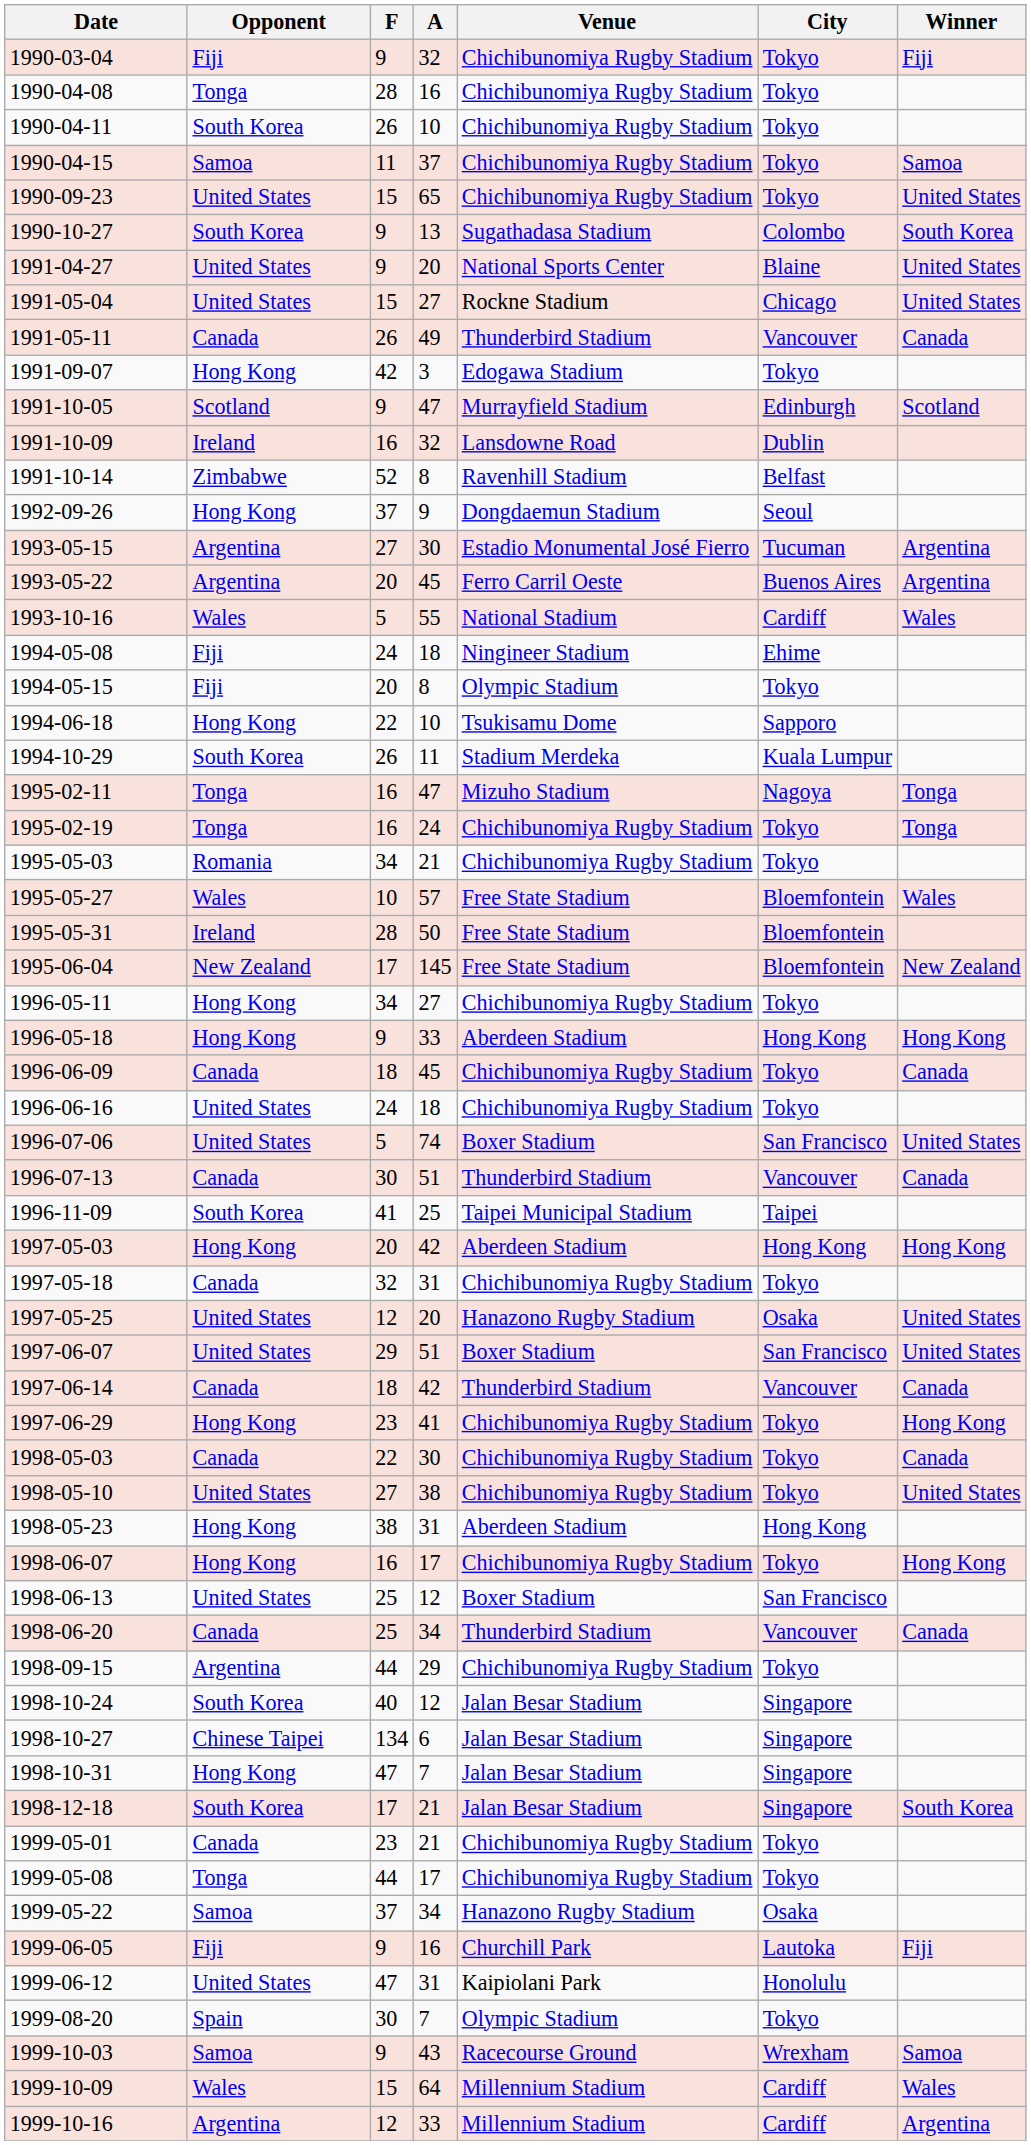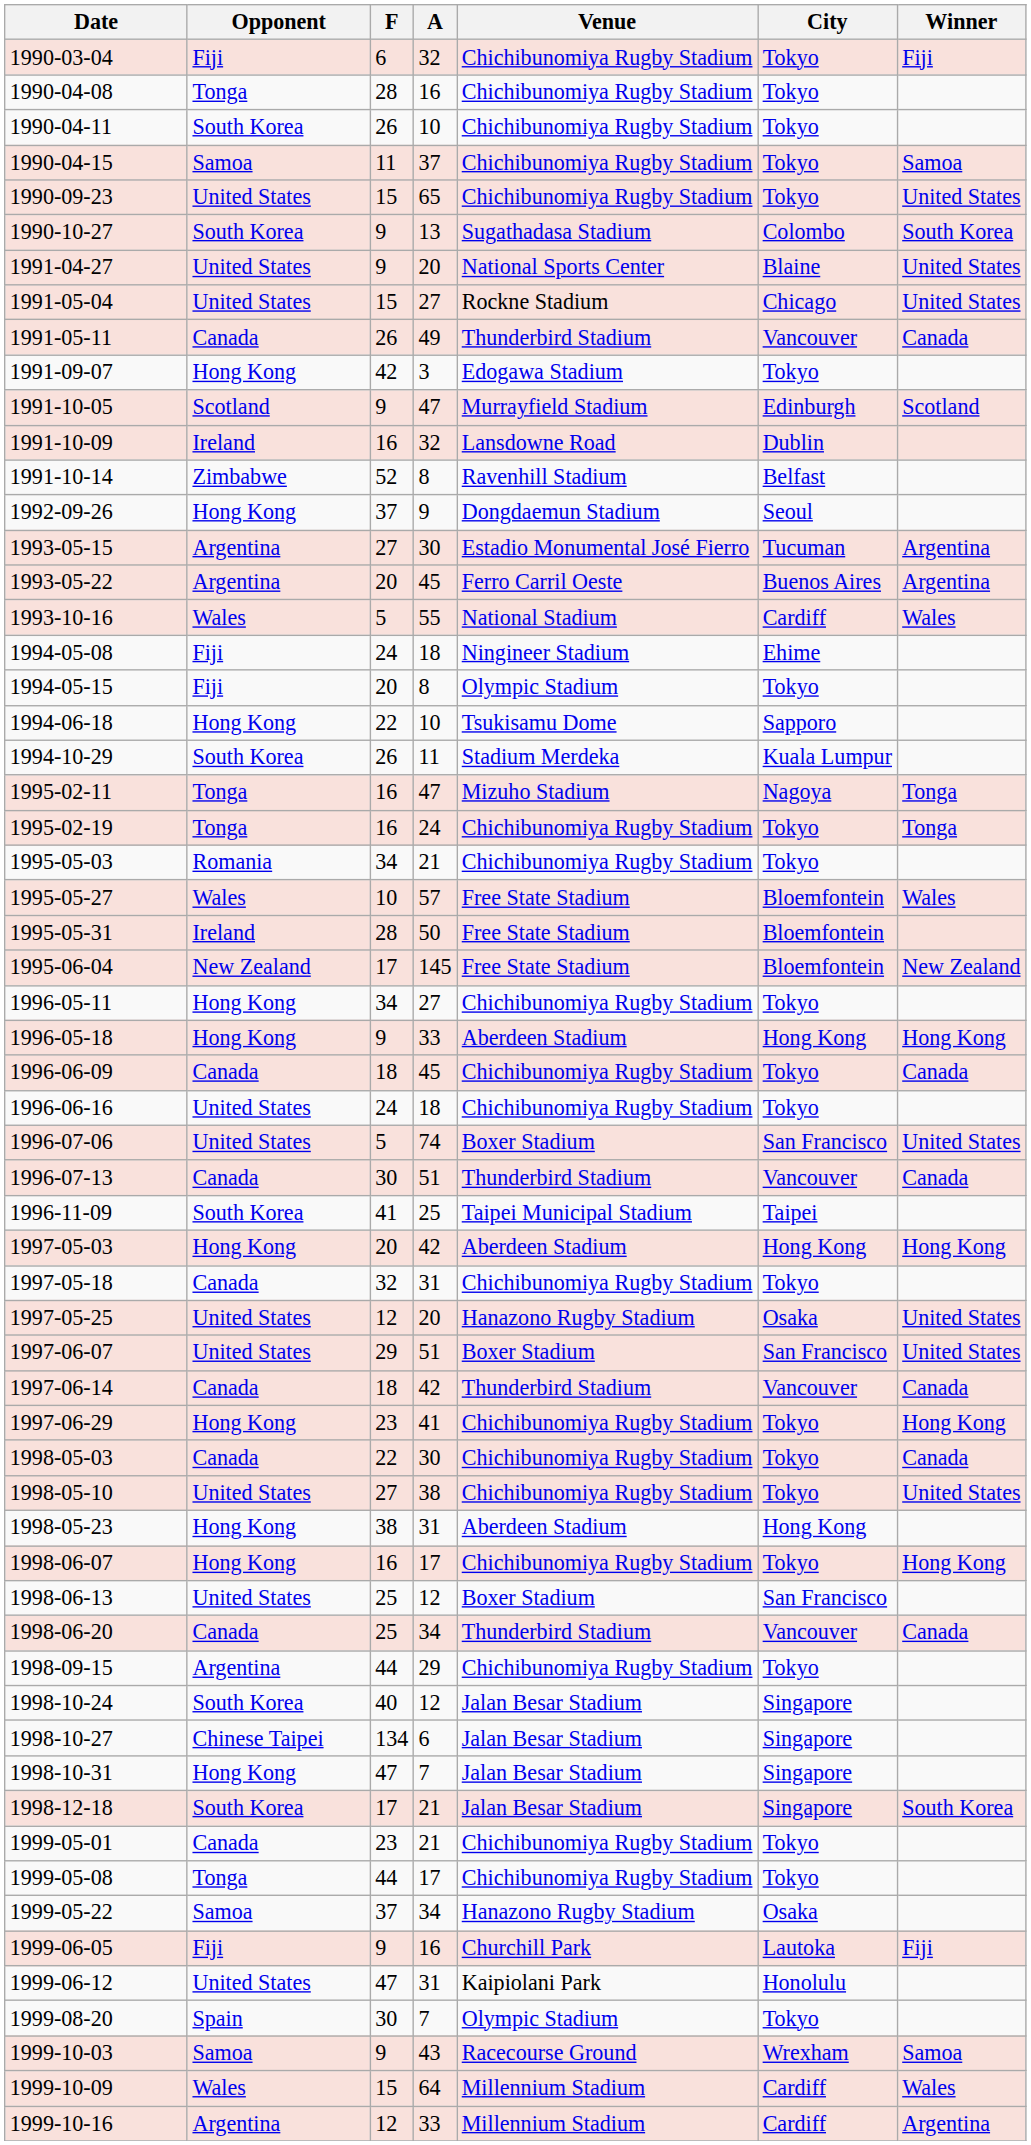1990-03-04 | F: 9 -> 6
